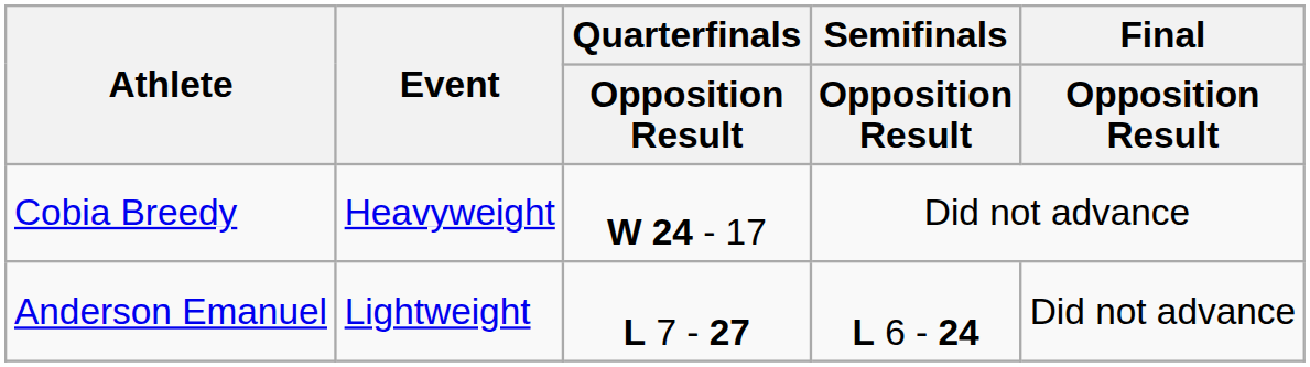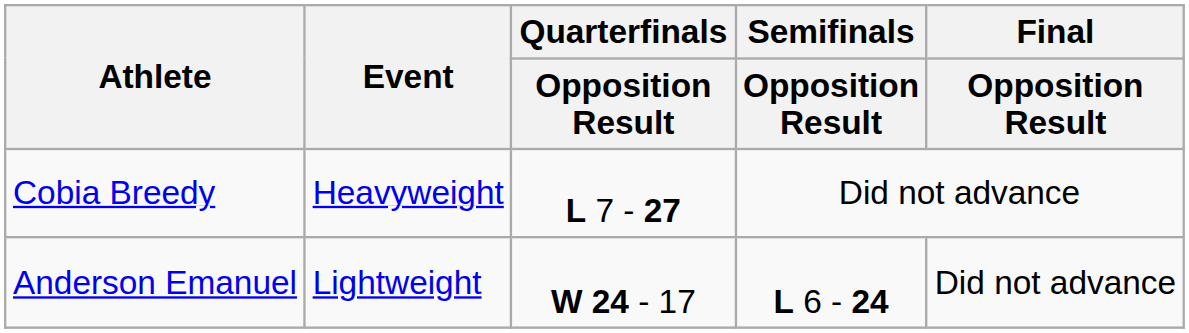Cobia Breedy | Quarterfinals / Opposition Result: W 24 - 17 -> L 7 - 27
Anderson Emanuel | Quarterfinals / Opposition Result: L 7 - 27 -> W 24 - 17
